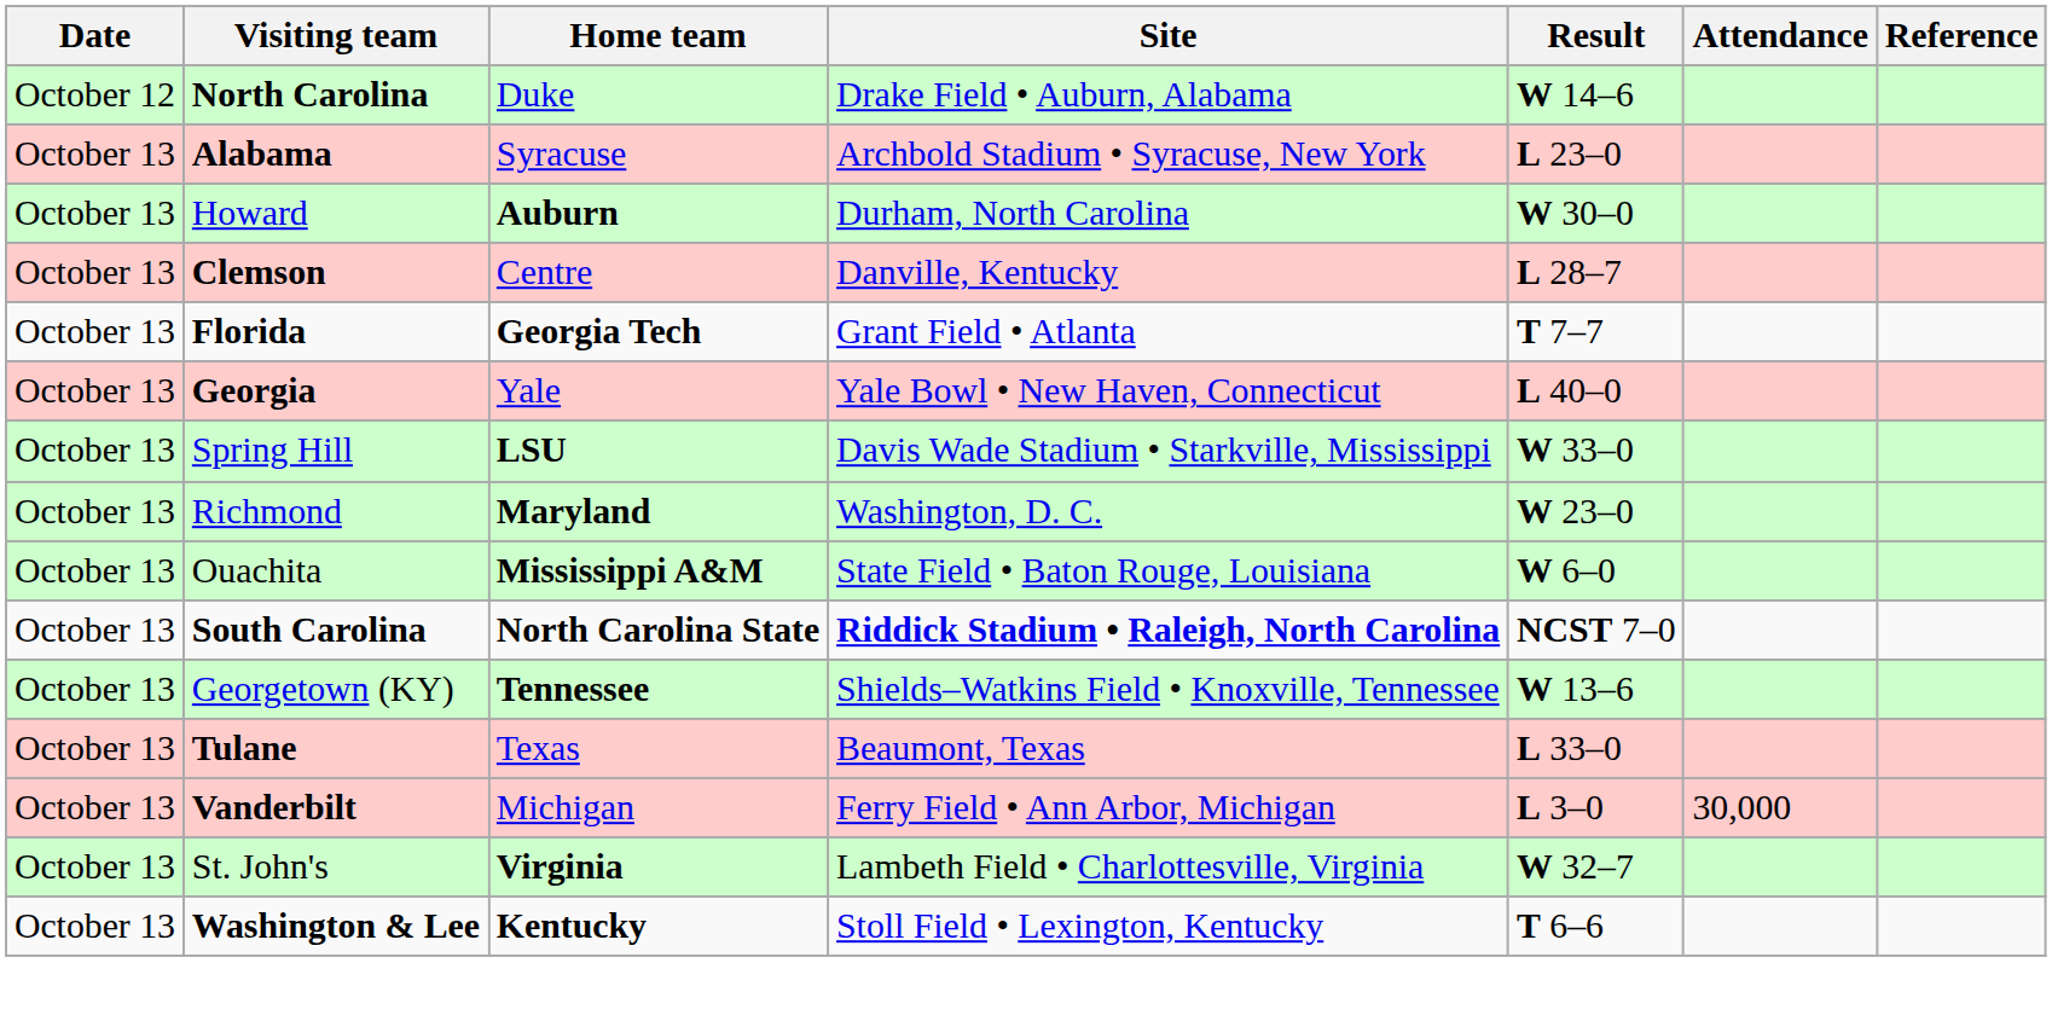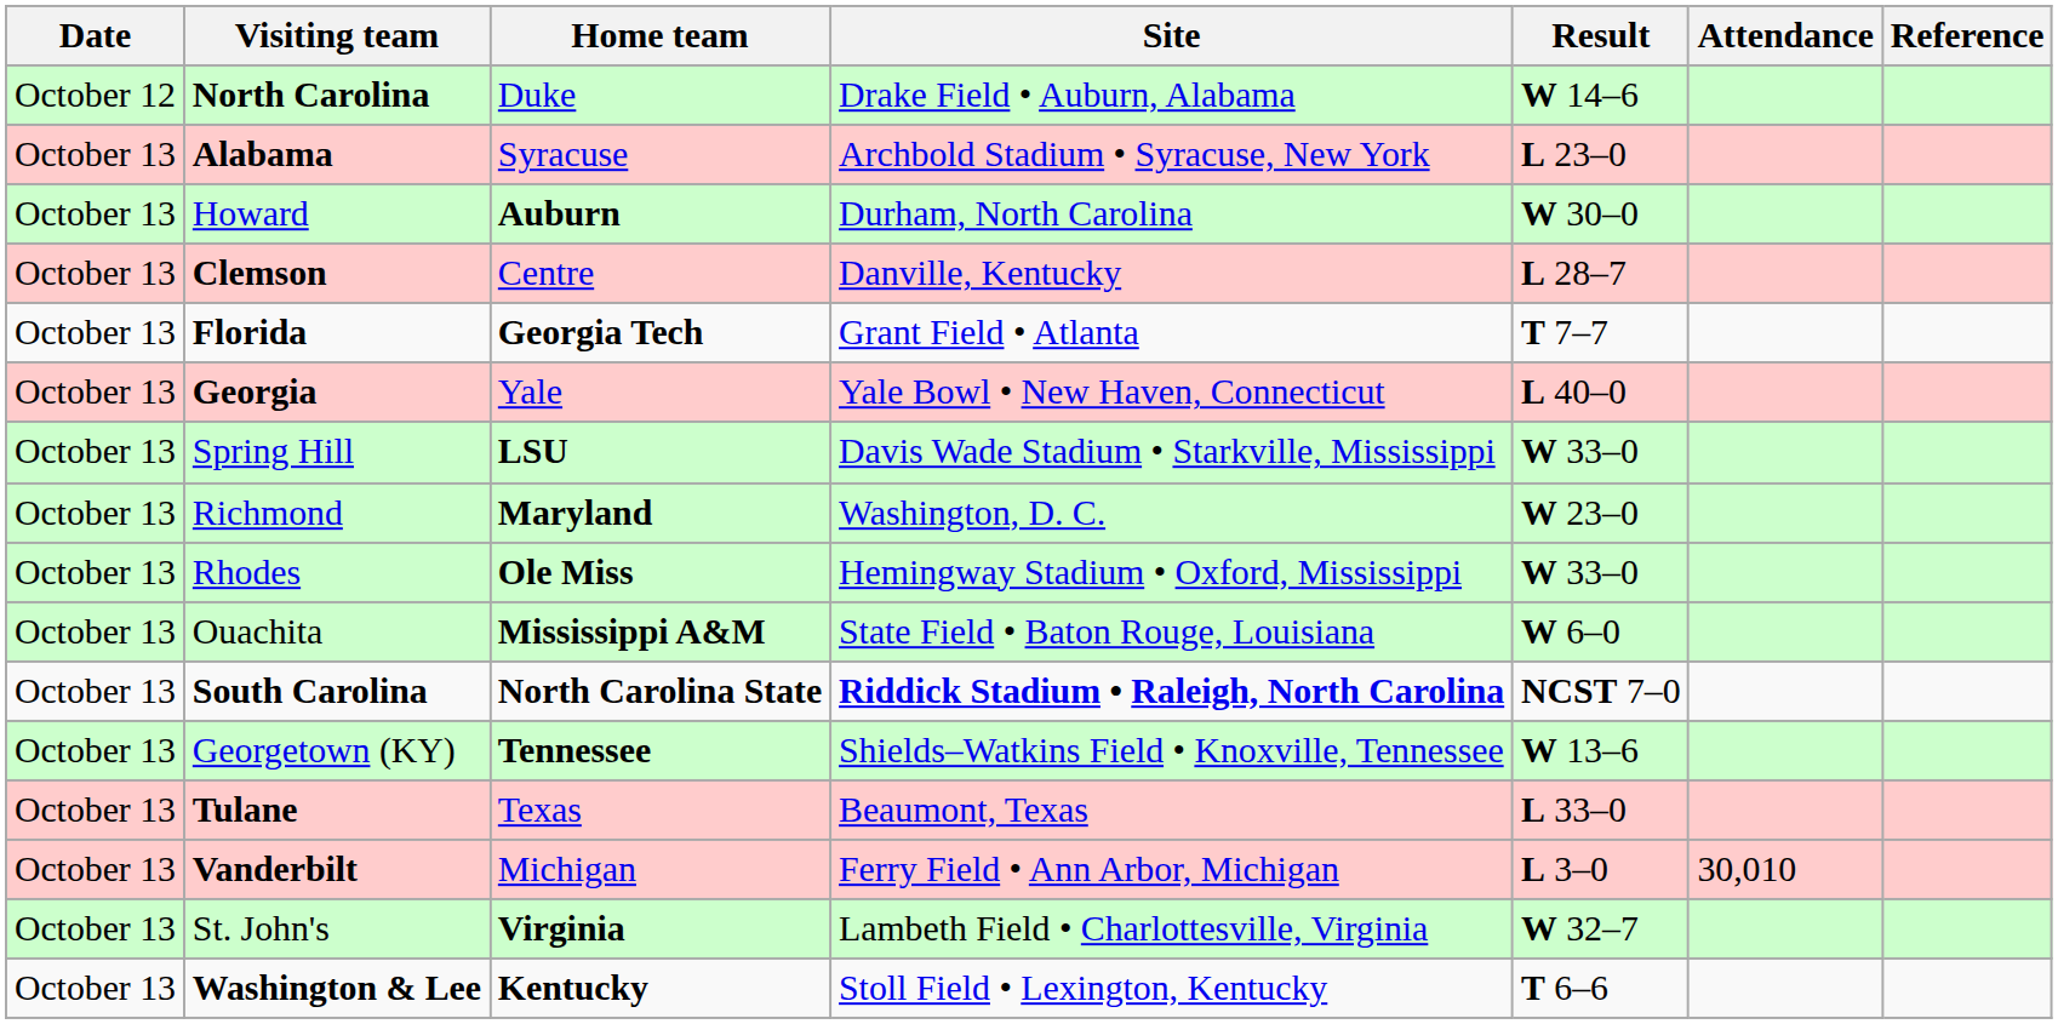+ row: October 13 | Rhodes | Ole Miss | Hemingway Stadium • Oxford, Mississippi | W 33–0
Vanderbilt | Attendance: 30,000 -> 30,010
